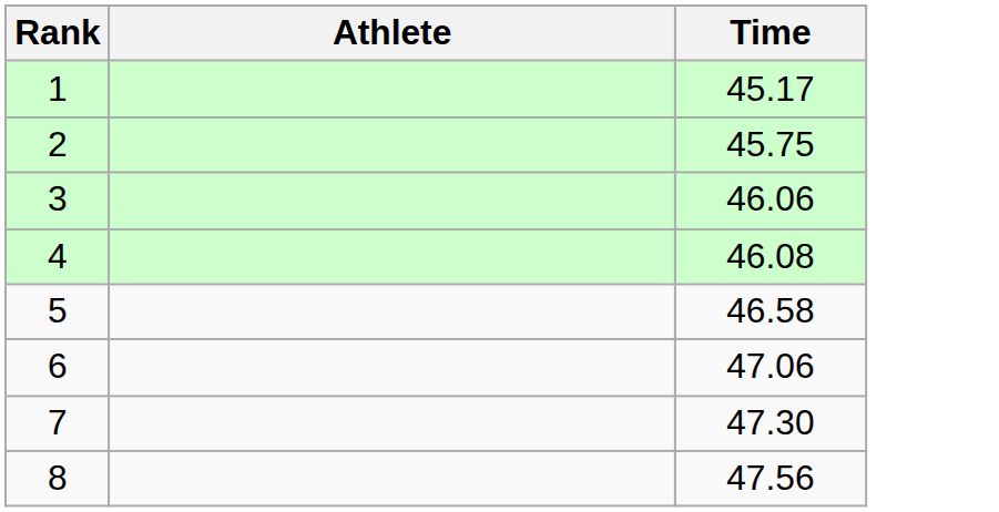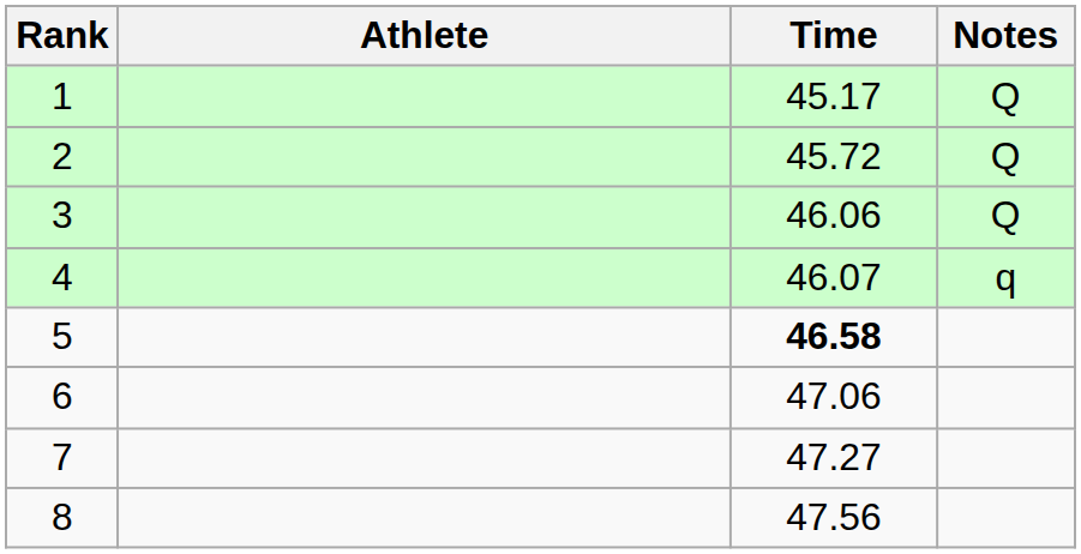+ column: Notes | Q | Q | Q | q
2 | Time: 45.75 -> 45.72
4 | Time: 46.08 -> 46.07
5 | Time: normal -> bold
7 | Time: 47.30 -> 47.27
